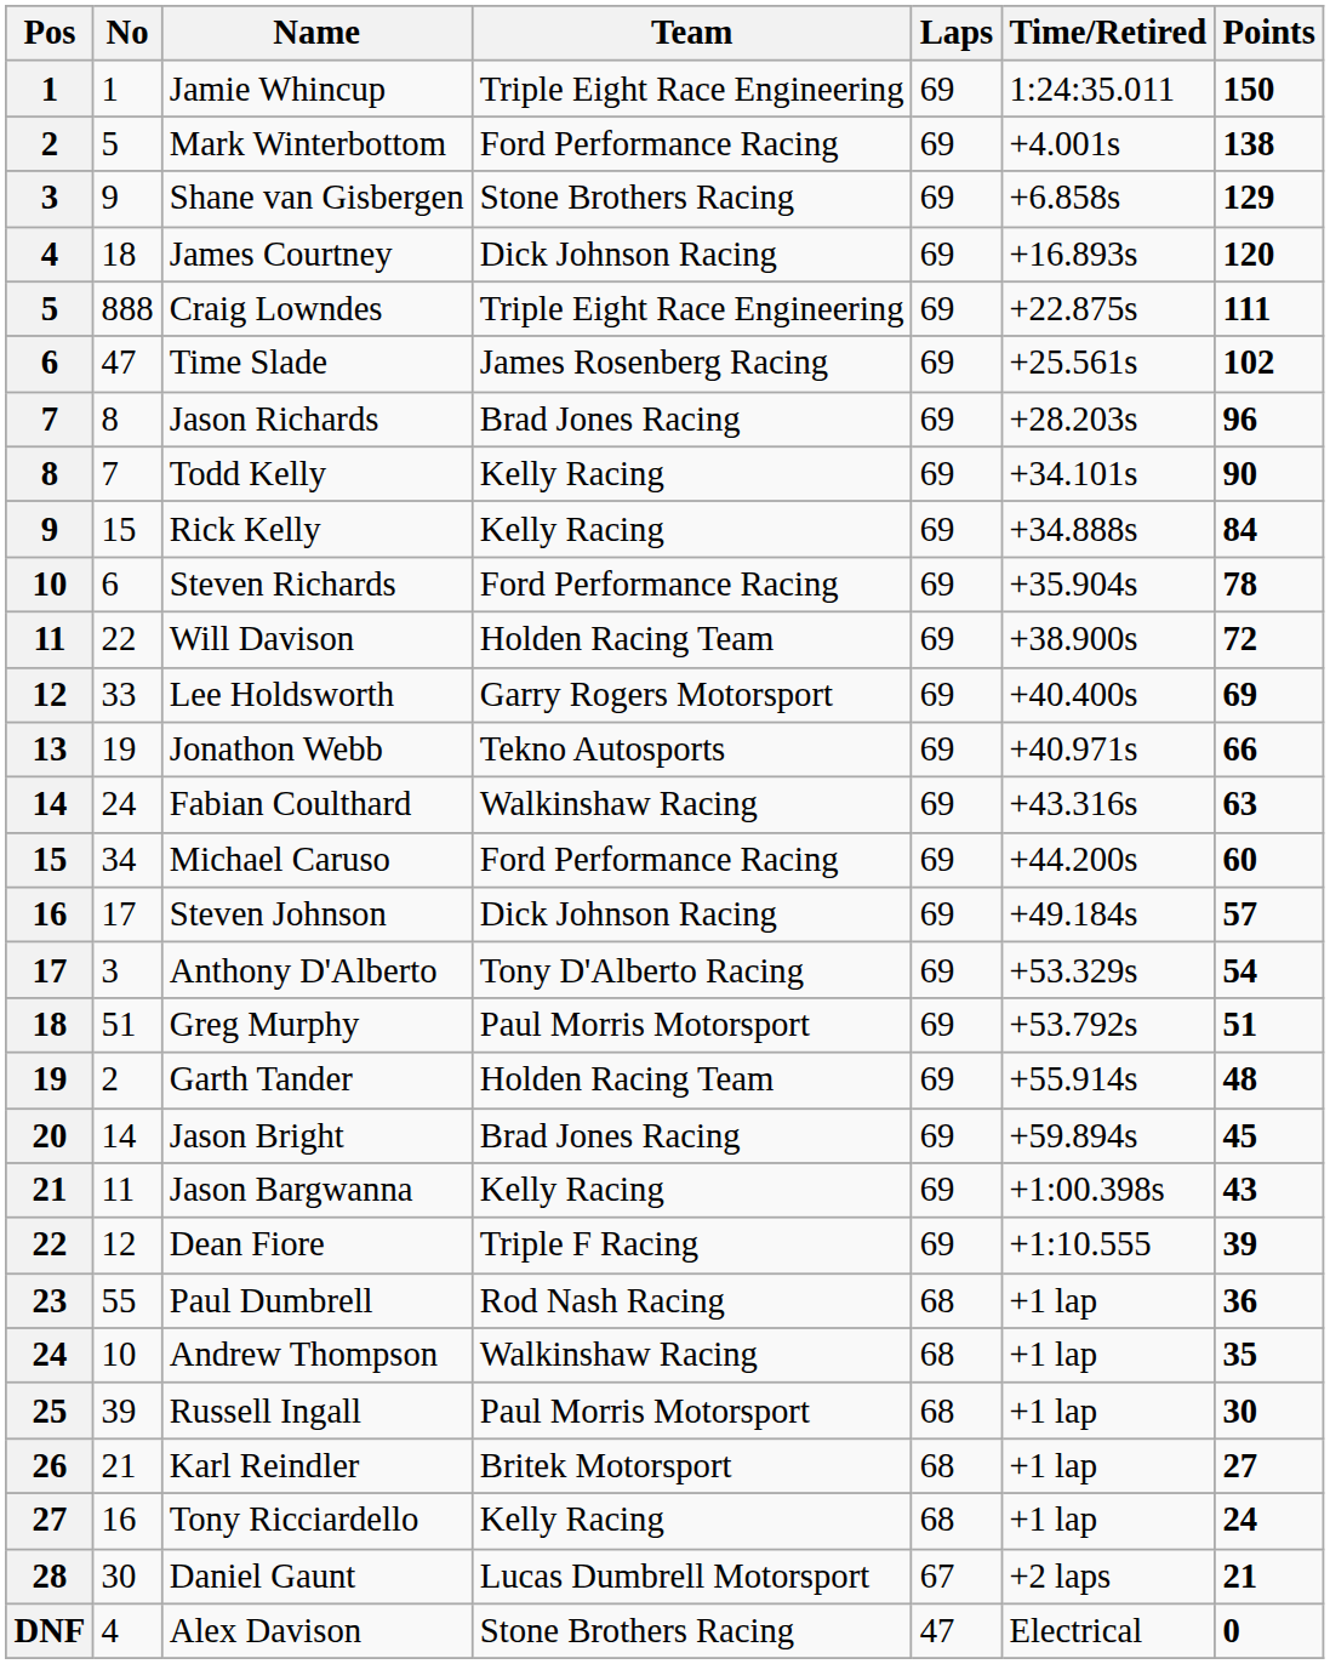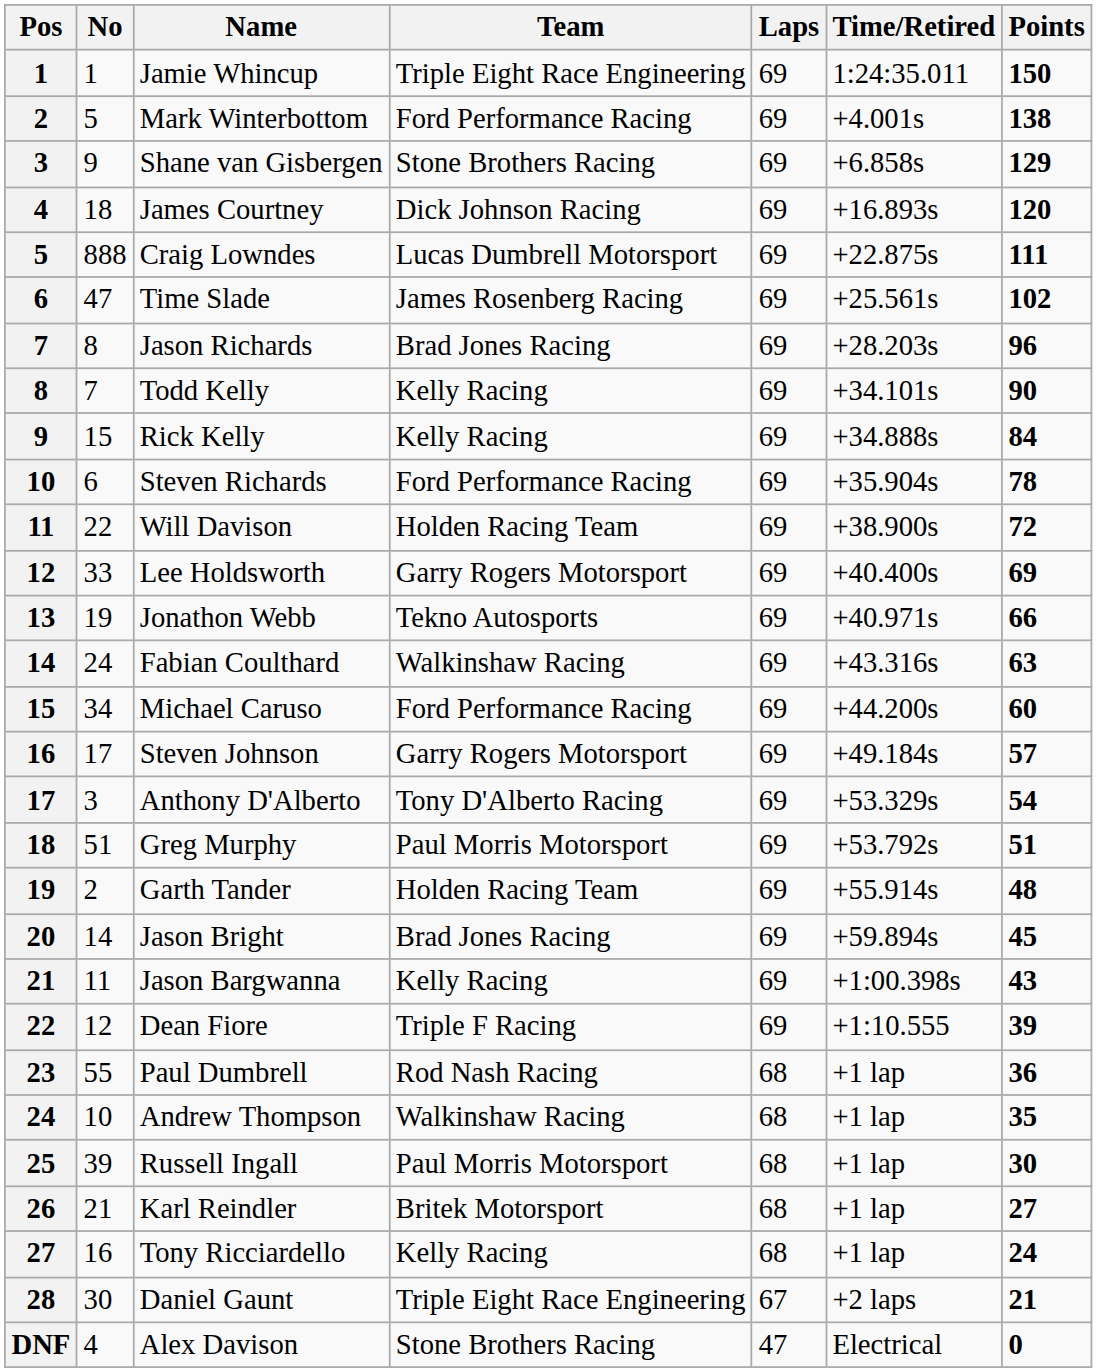Craig Lowndes | Team: Triple Eight Race Engineering -> Lucas Dumbrell Motorsport
Steven Johnson | Team: Dick Johnson Racing -> Garry Rogers Motorsport
Daniel Gaunt | Team: Lucas Dumbrell Motorsport -> Triple Eight Race Engineering
